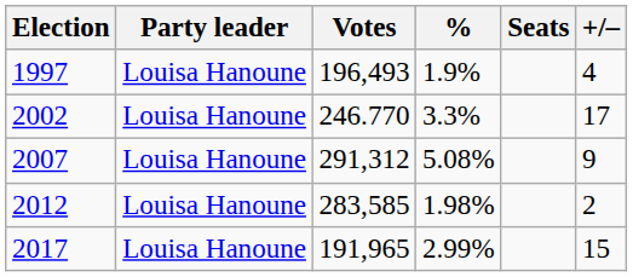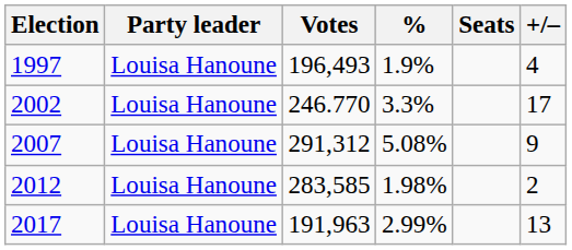2017 | Votes: 191,965 -> 191,963
2017 | +/–: 15 -> 13
